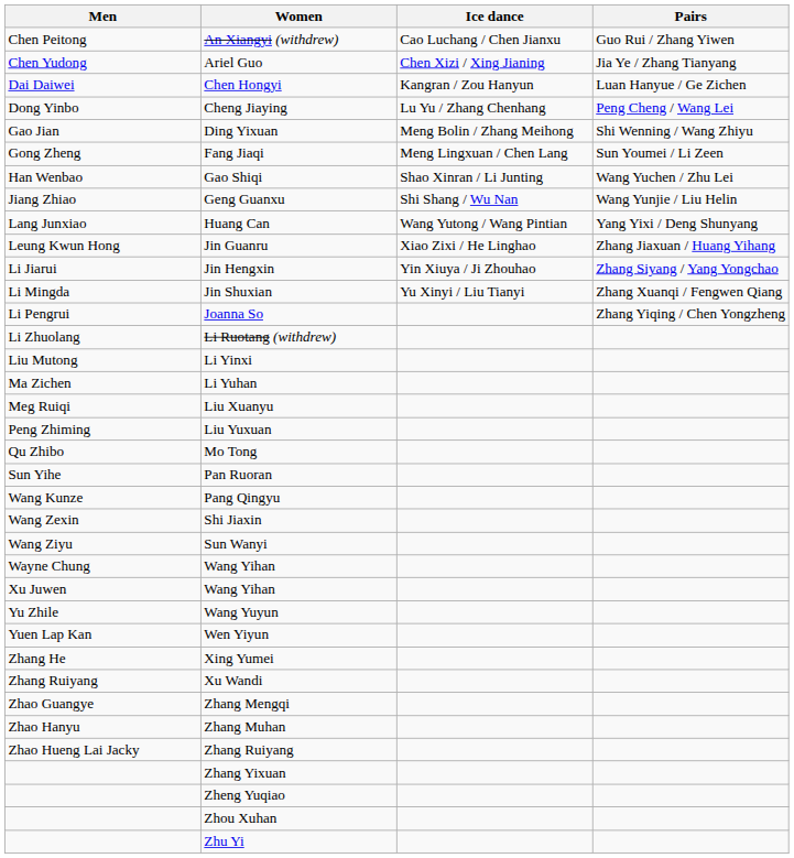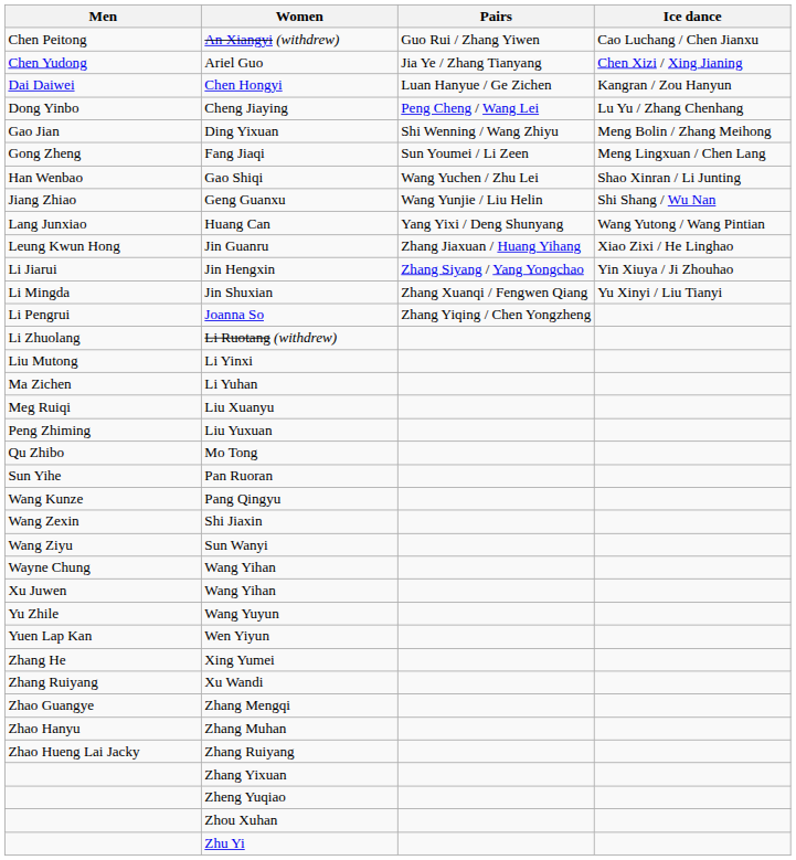columns swapped: Pairs <-> Ice dance
